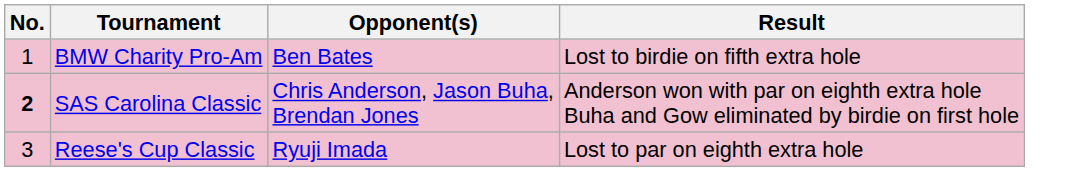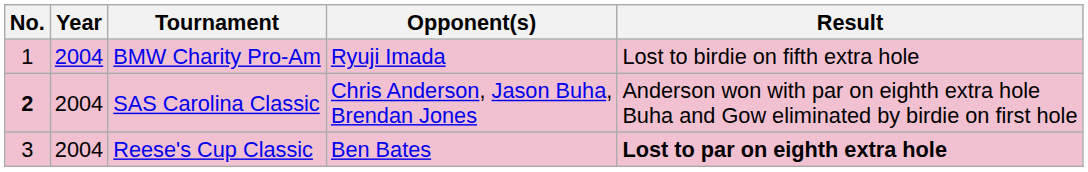+ column: Year | 2004 | 2004 | 2004
BMW Charity Pro-Am | Opponent(s): Ben Bates -> Ryuji Imada
Reese's Cup Classic | Opponent(s): Ryuji Imada -> Ben Bates
Reese's Cup Classic | Result: normal -> bold
